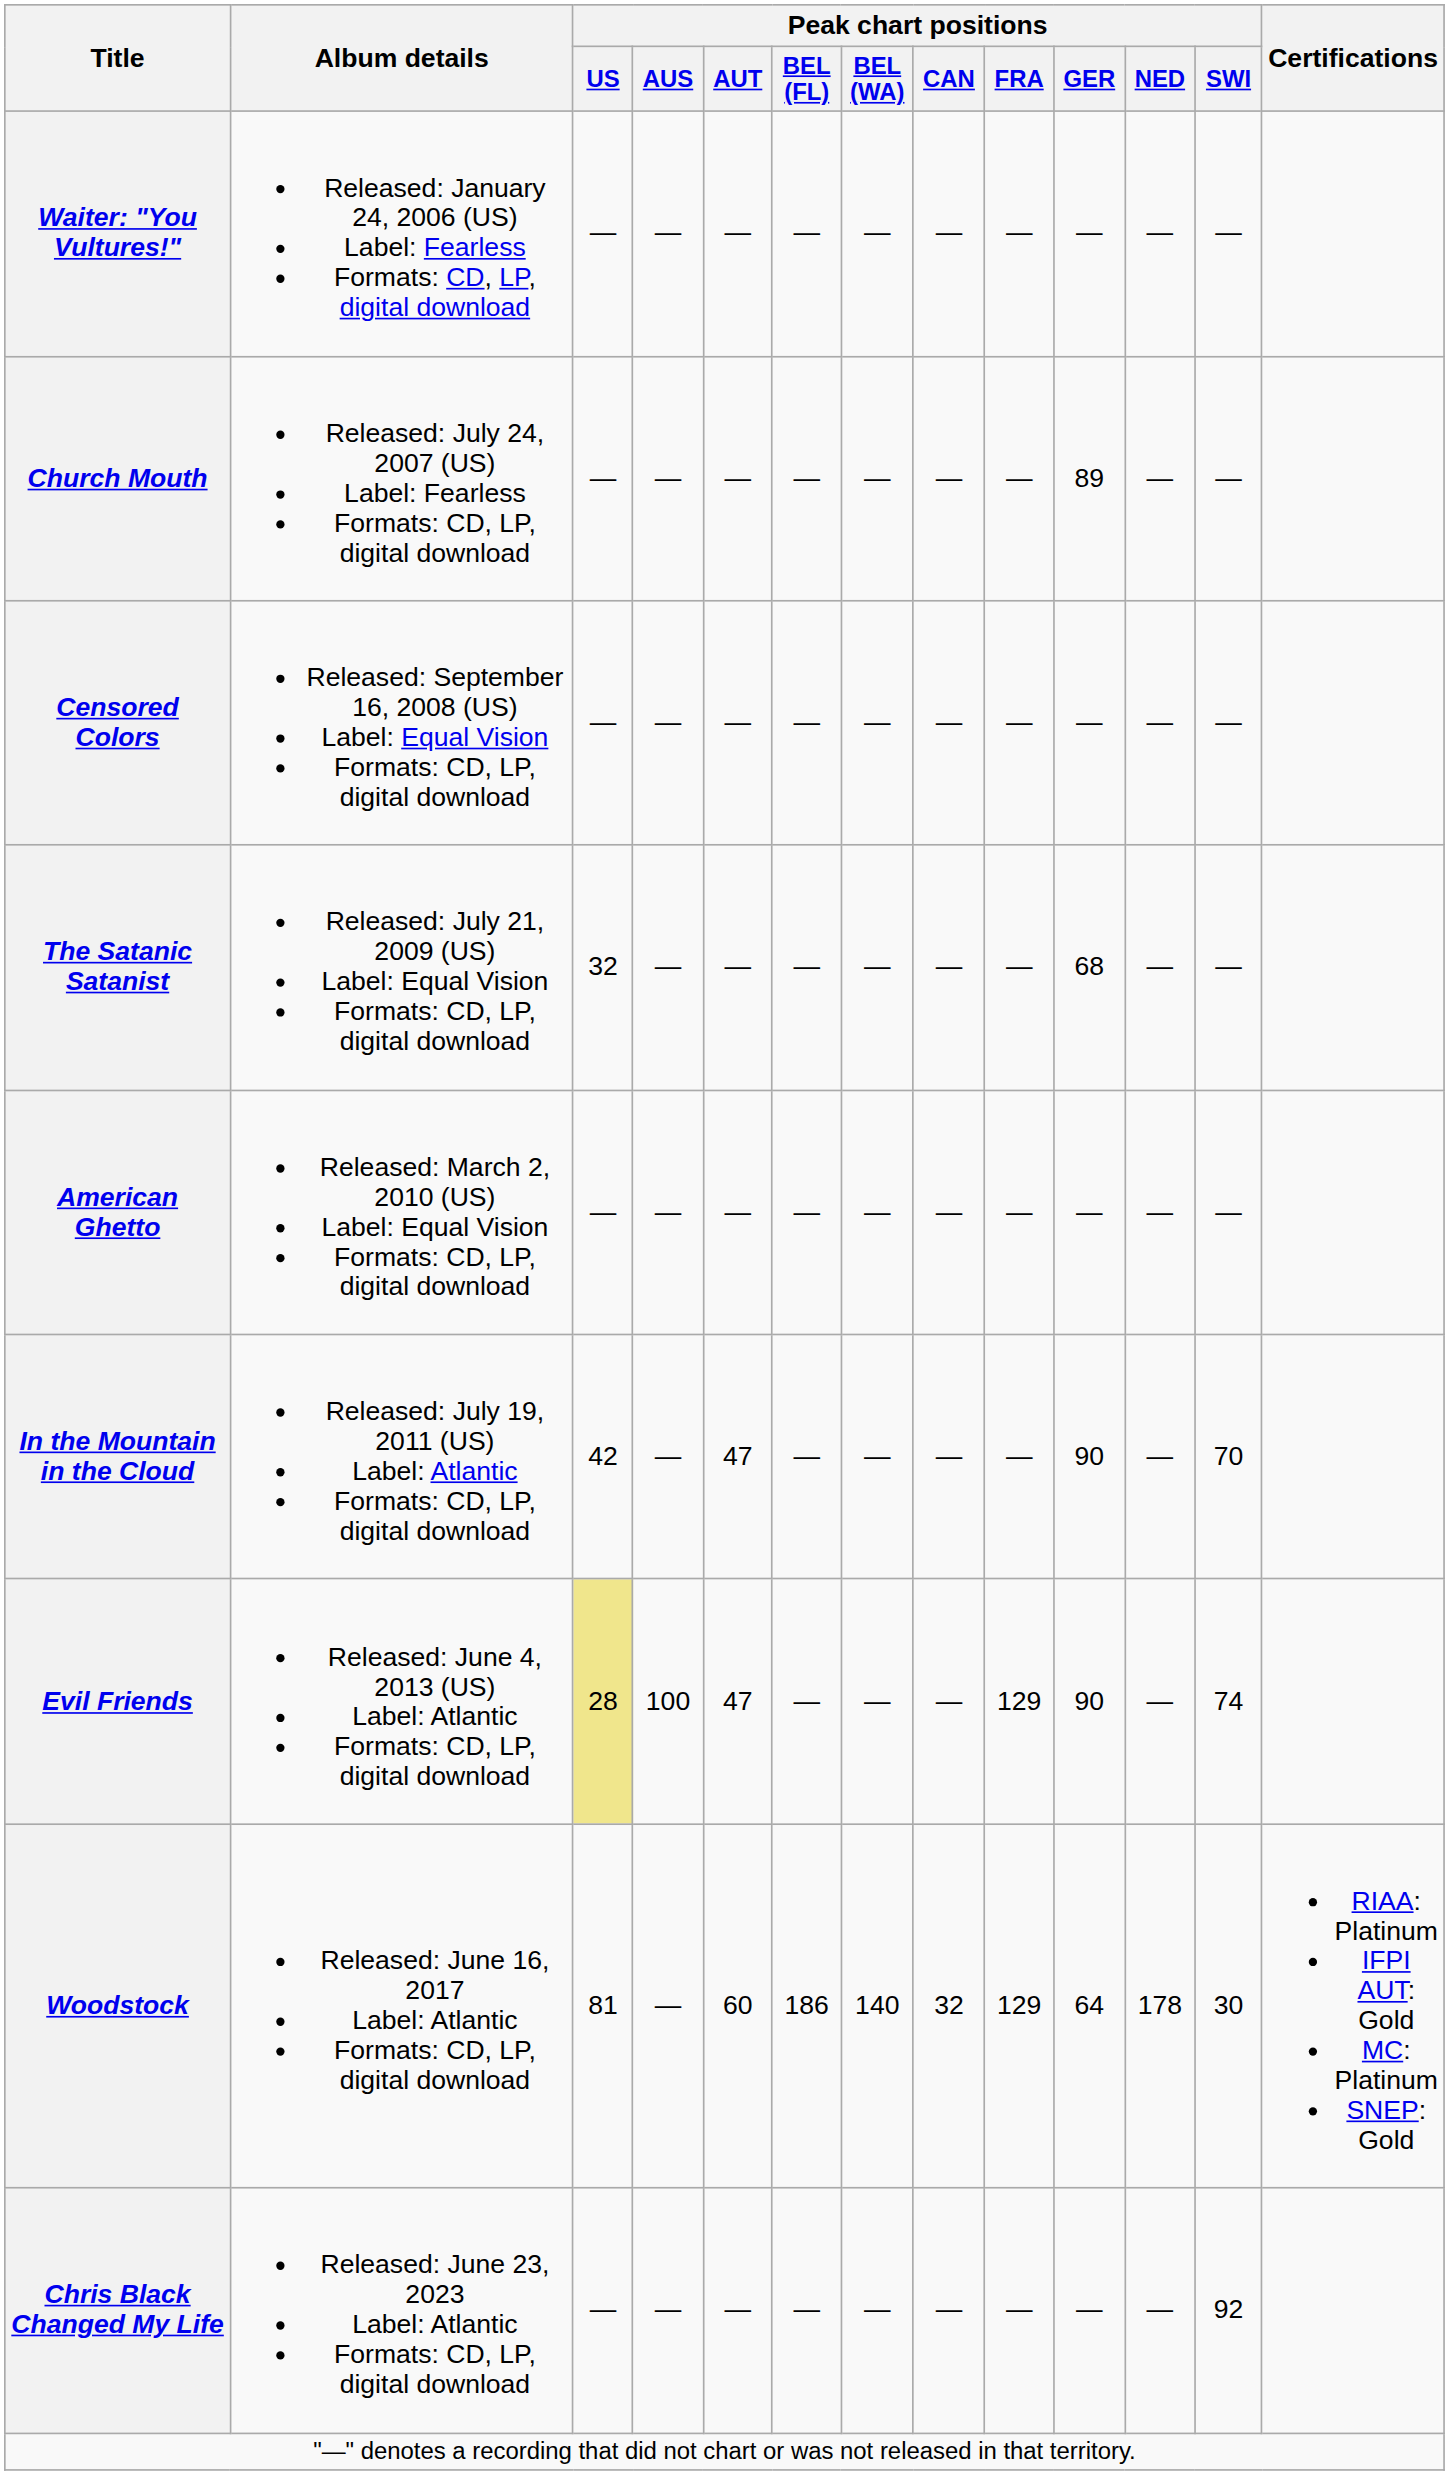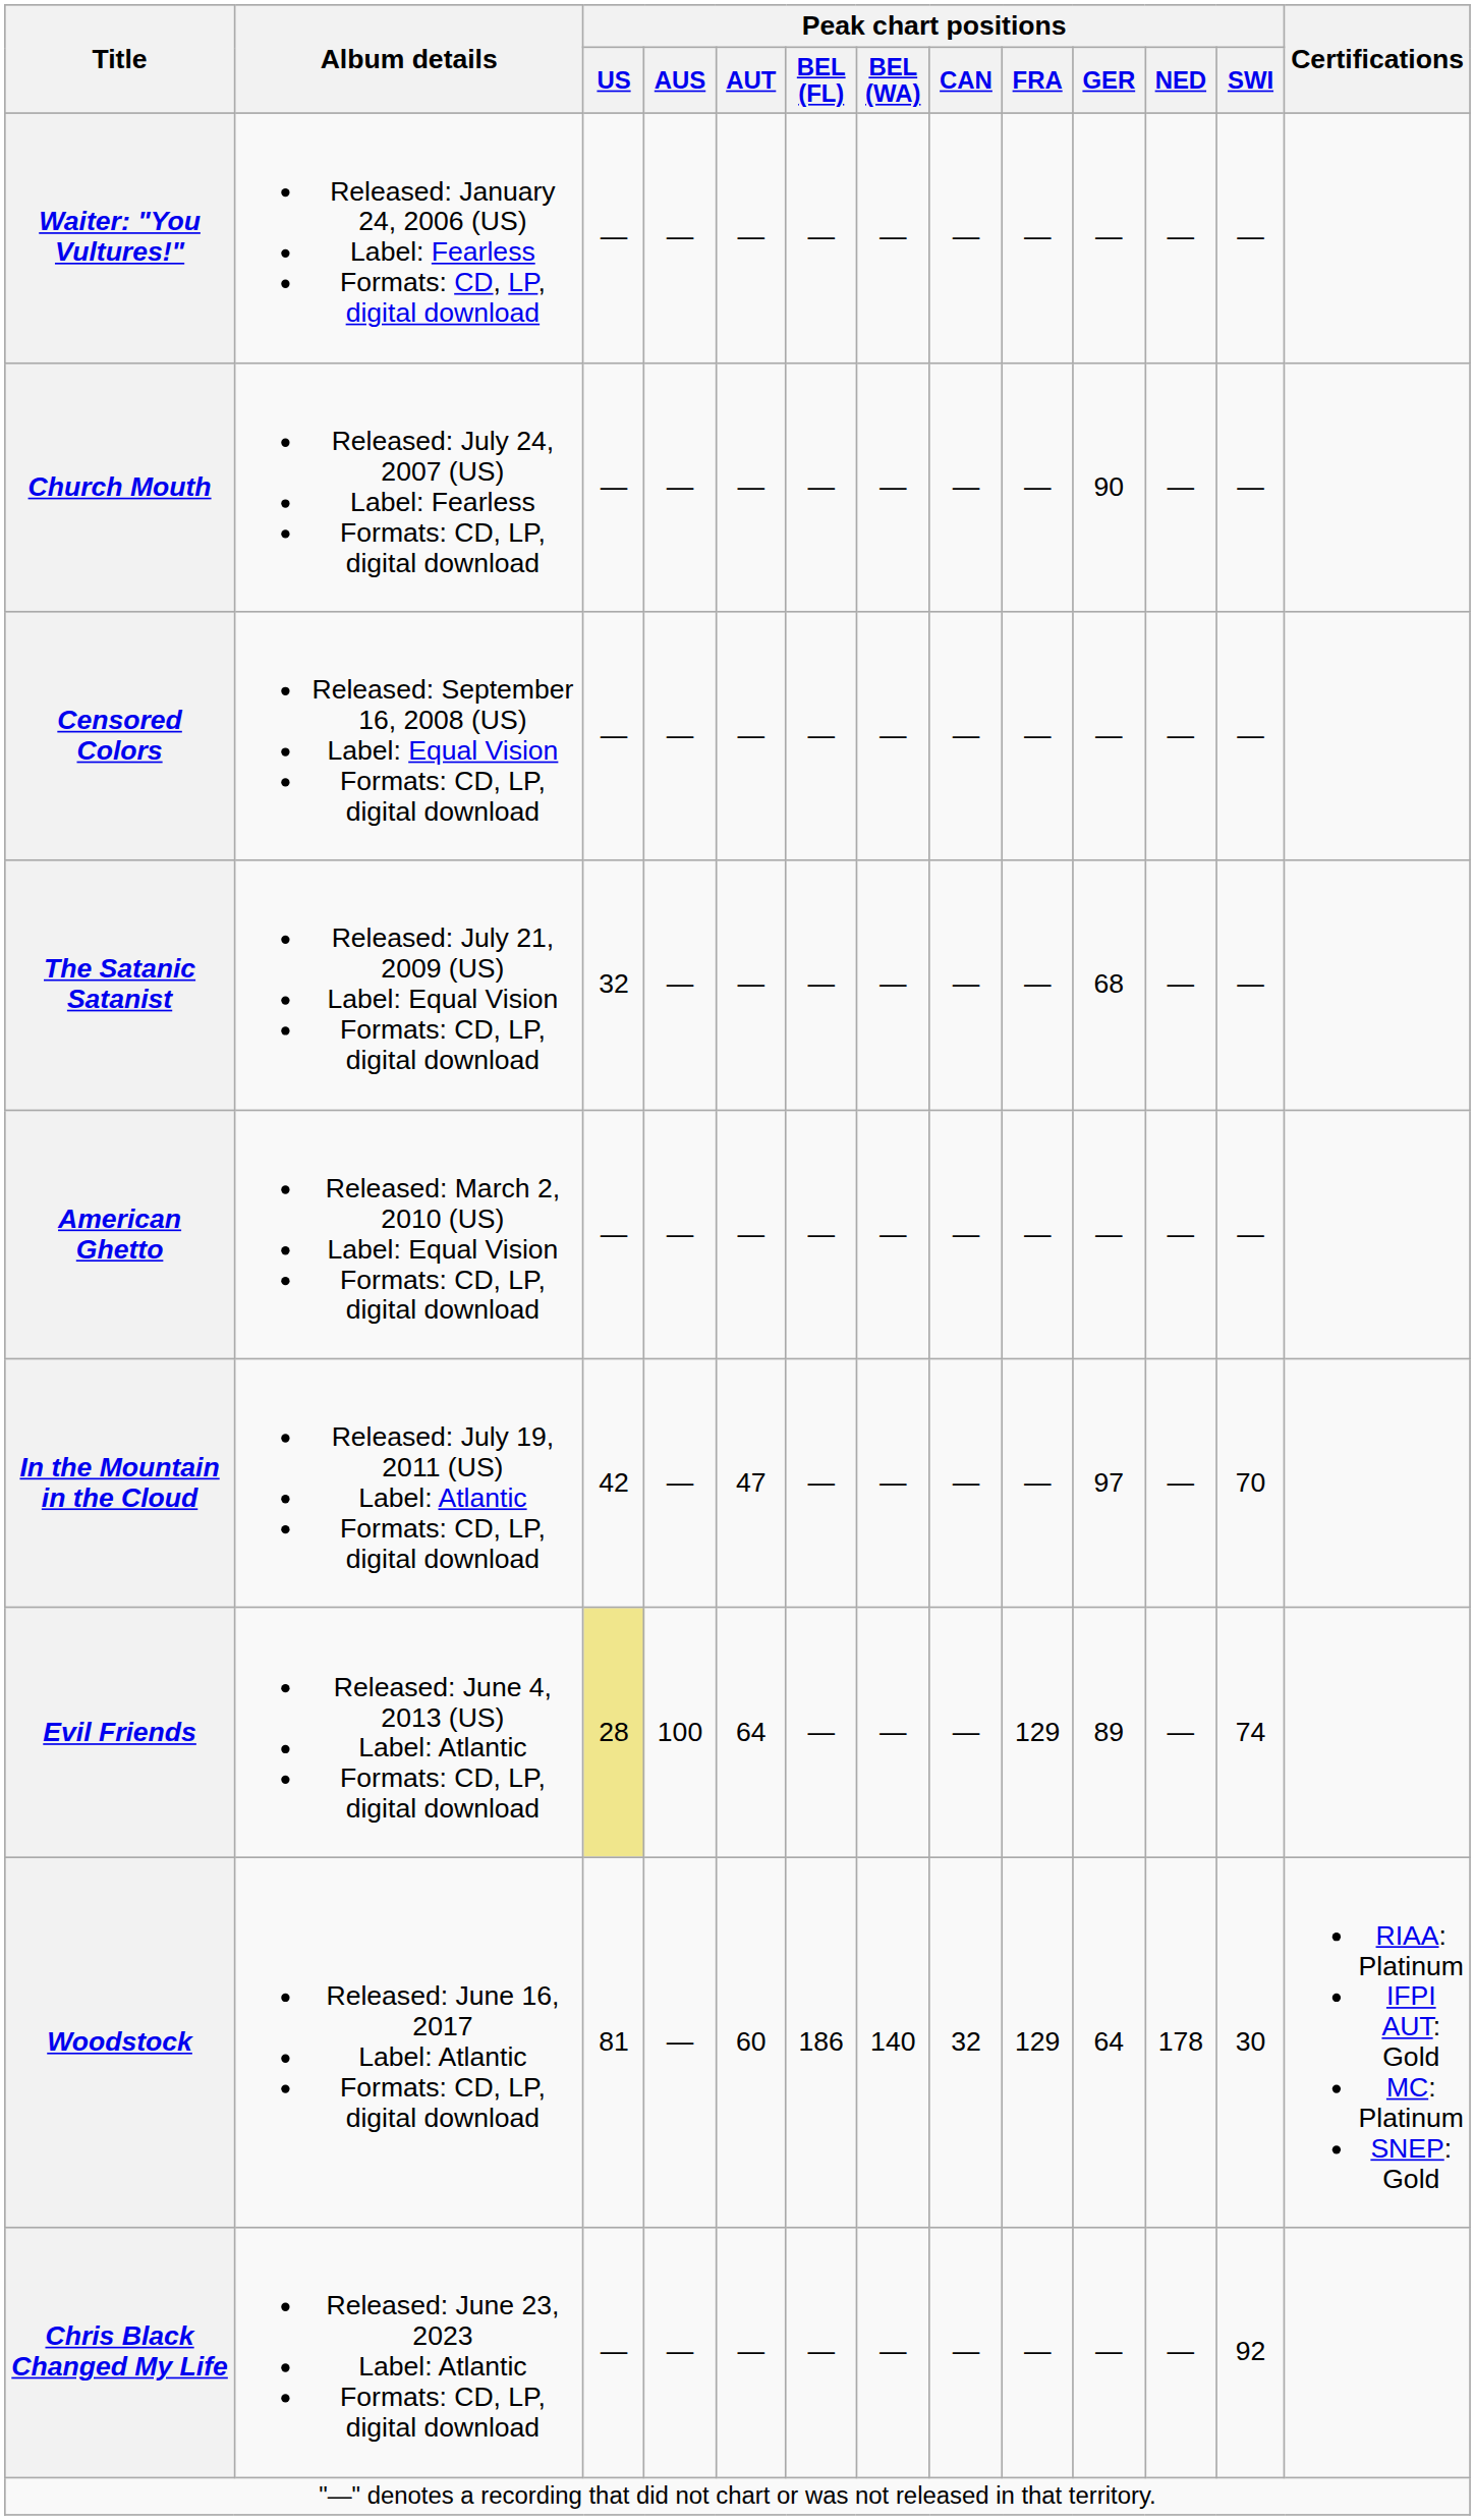Church Mouth | Peak chart positions / GER: 89 -> 90
In the Mountain in the Cloud | Peak chart positions / GER: 90 -> 97
Evil Friends | Peak chart positions / AUT: 47 -> 64
Evil Friends | Peak chart positions / GER: 90 -> 89
